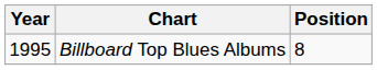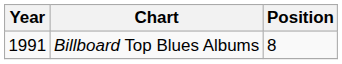Billboard Top Blues Albums | Year: 1995 -> 1991
